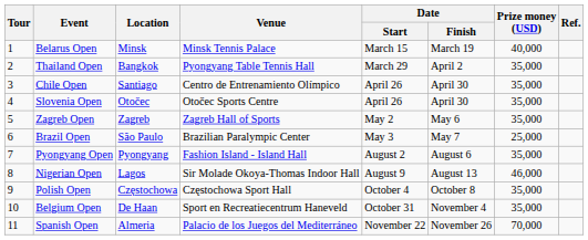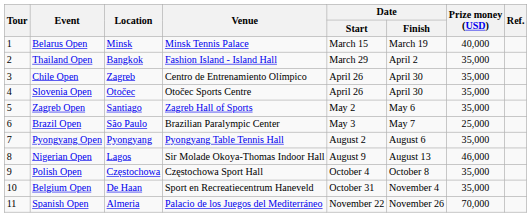Thailand Open | Venue: Pyongyang Table Tennis Hall -> Fashion Island - Island Hall
Chile Open | Location: Santiago -> Zagreb
Zagreb Open | Location: Zagreb -> Santiago
Pyongyang Open | Venue: Fashion Island - Island Hall -> Pyongyang Table Tennis Hall
